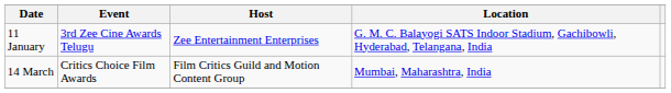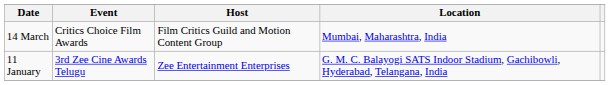rows swapped: 11 January <-> 14 March
